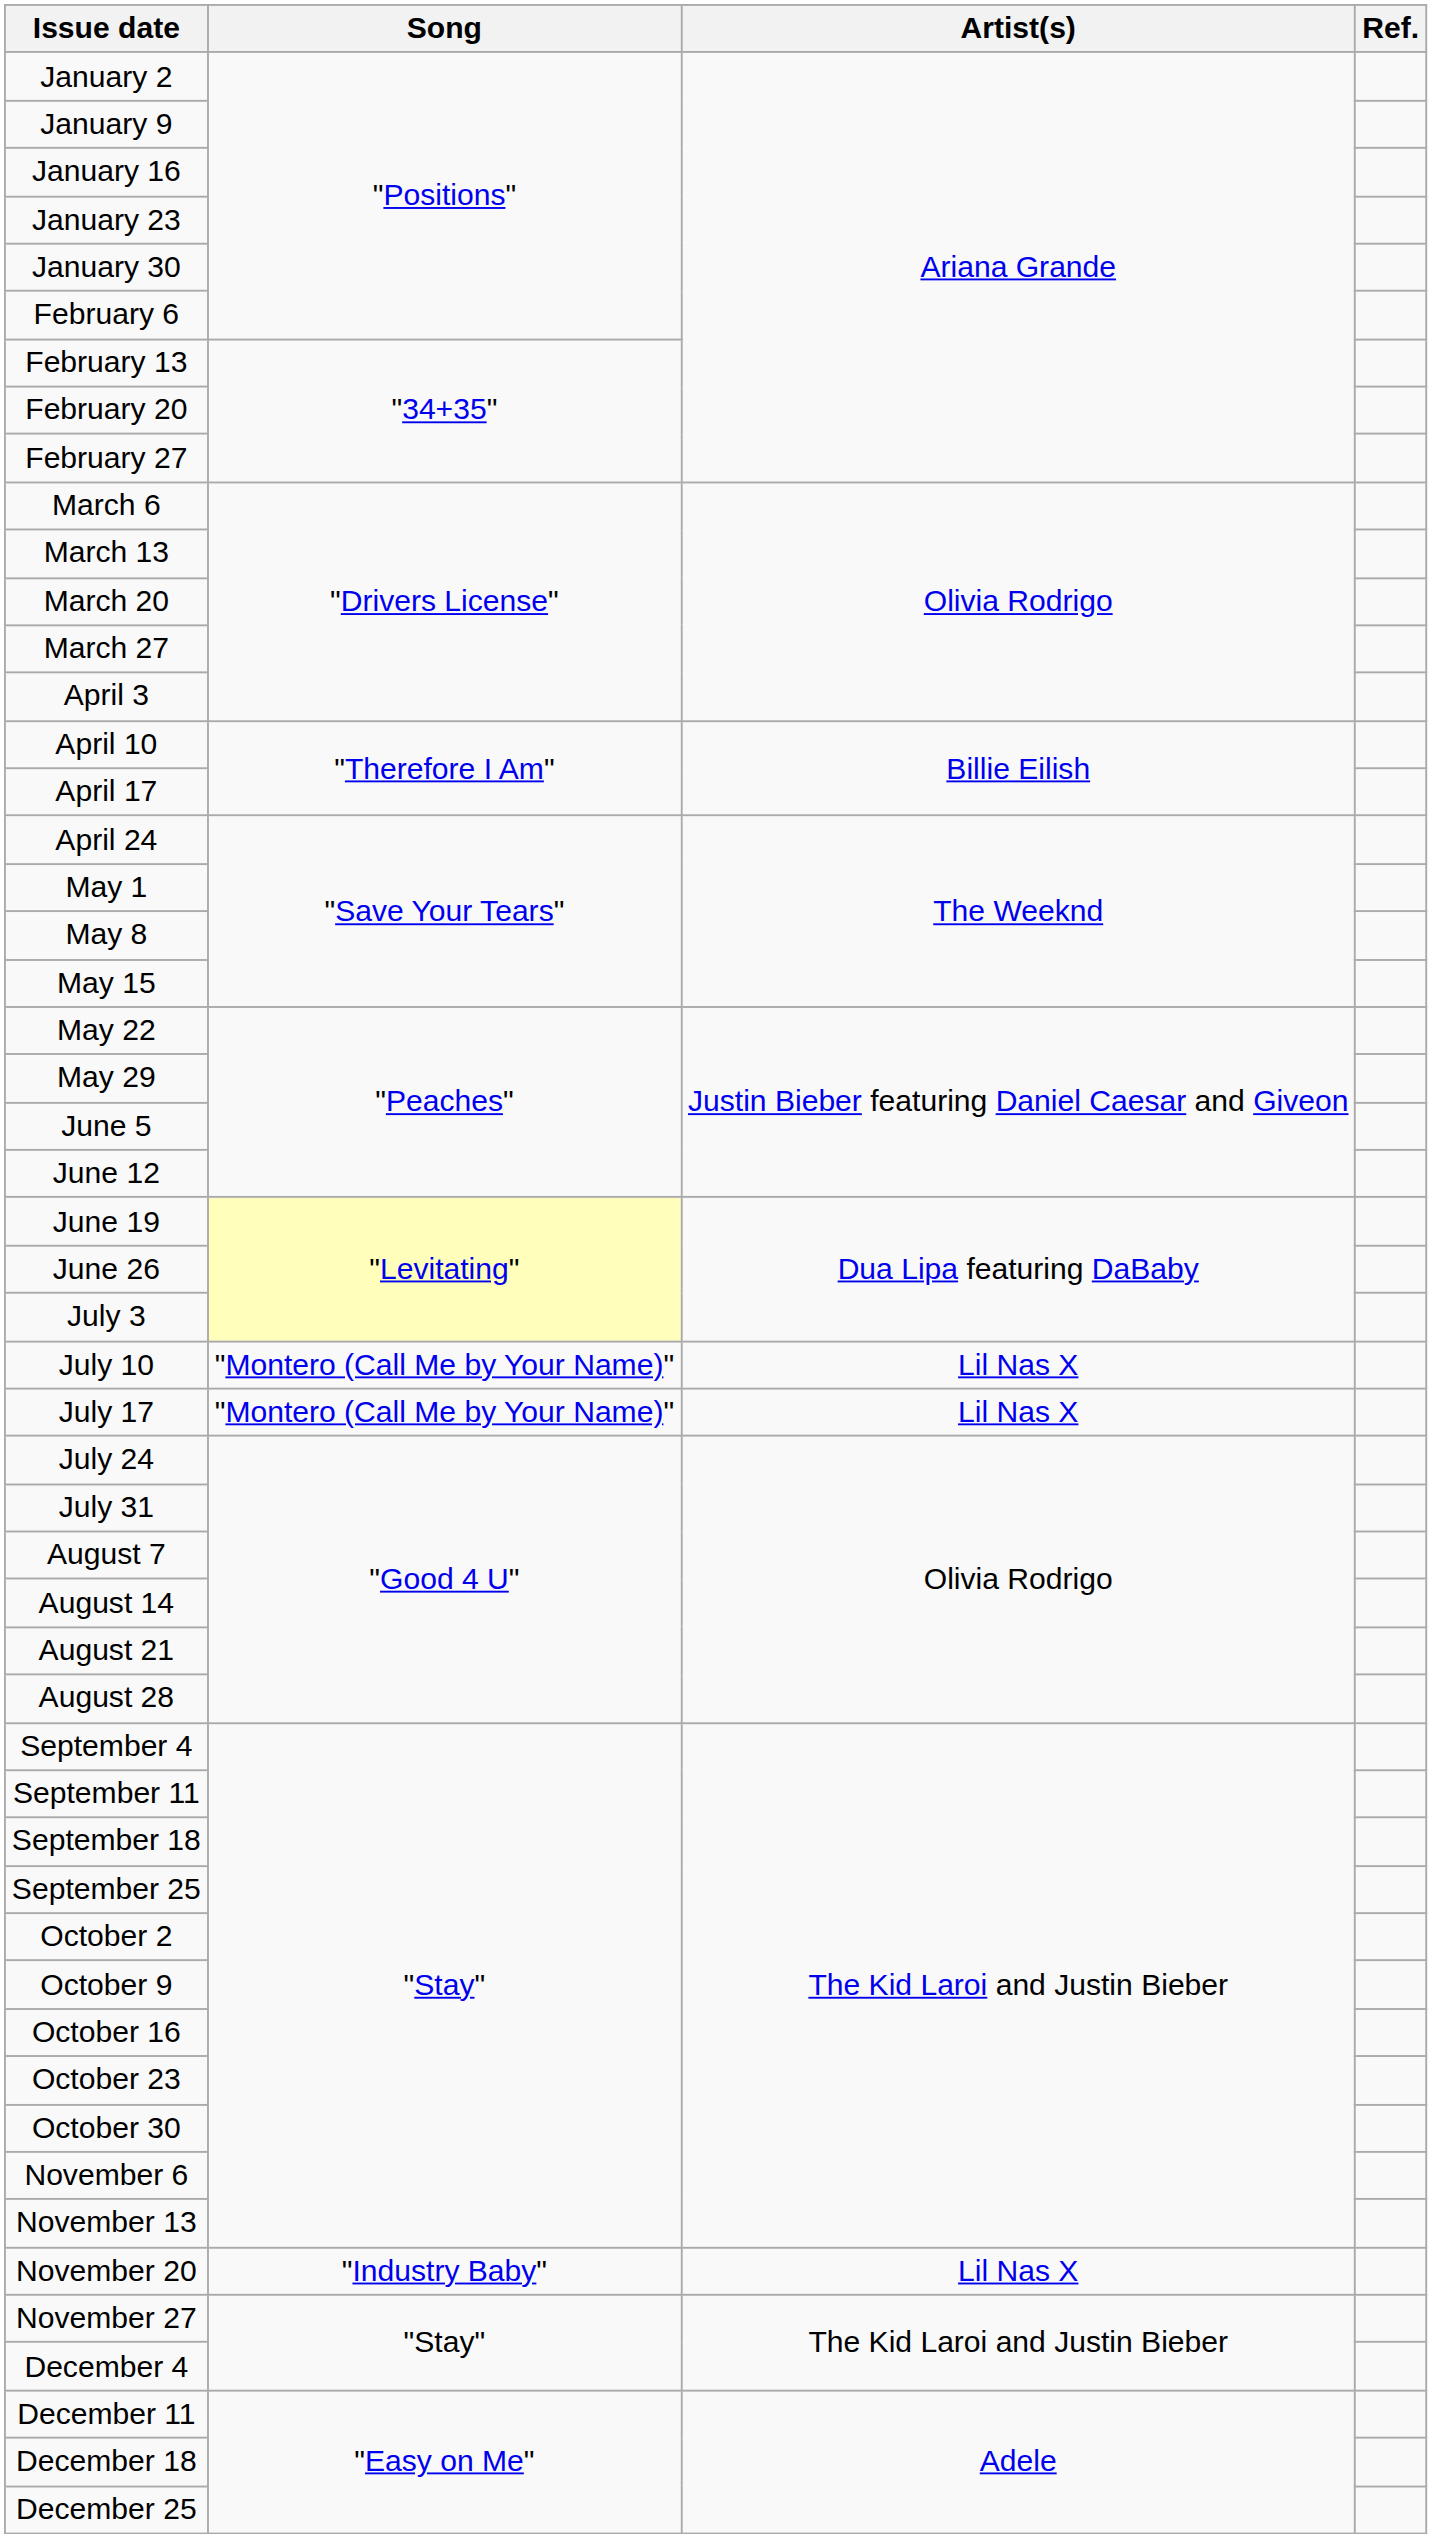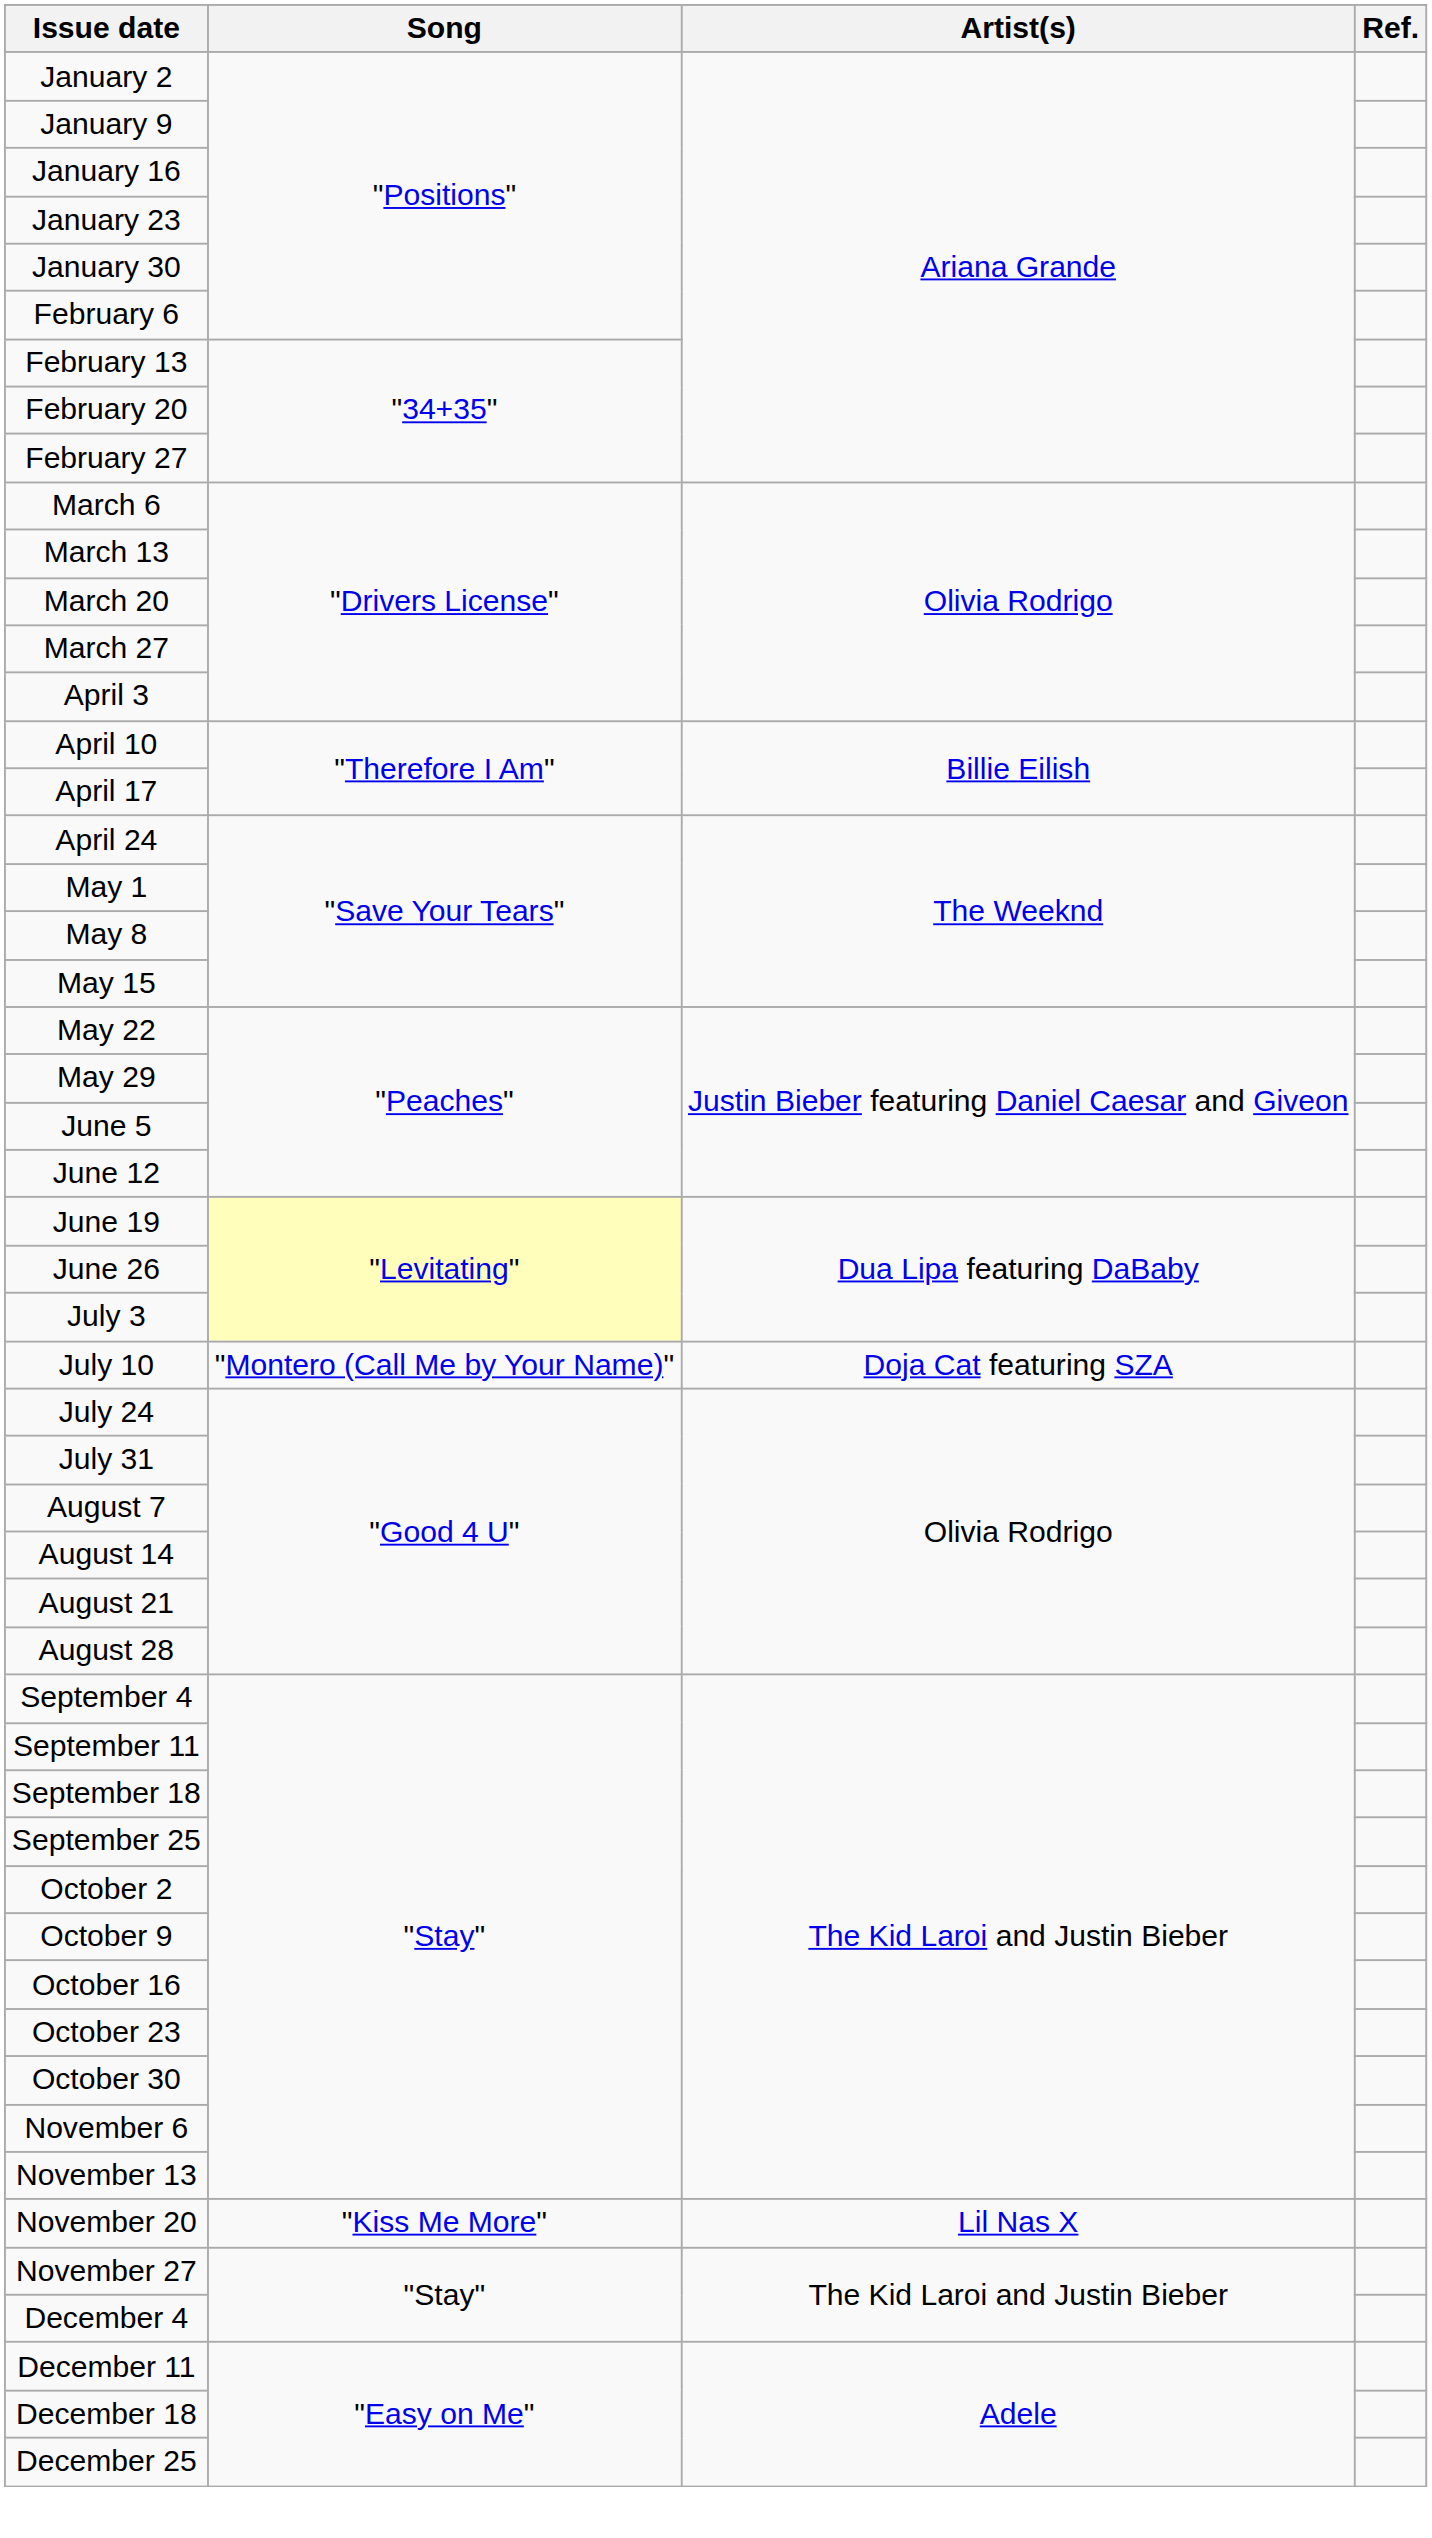July 10 | Artist(s): Lil Nas X -> Doja Cat featuring SZA
- row: July 17 | "Montero (Call Me by Your Name)" | Lil Nas X
November 20 | Song: "Industry Baby" -> "Kiss Me More"
